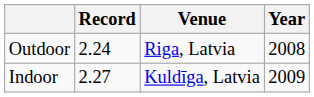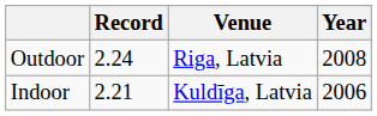Indoor | Record: 2.27 -> 2.21
Indoor | Year: 2009 -> 2006
